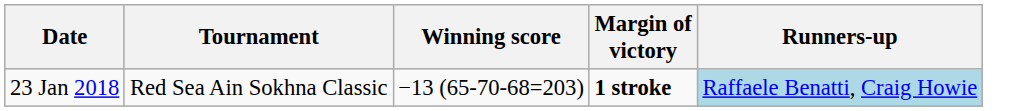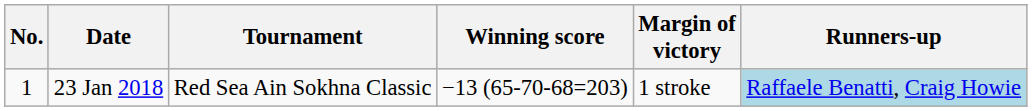+ column: No. | 1
23 Jan 2018 | Margin of victory: bold -> normal
